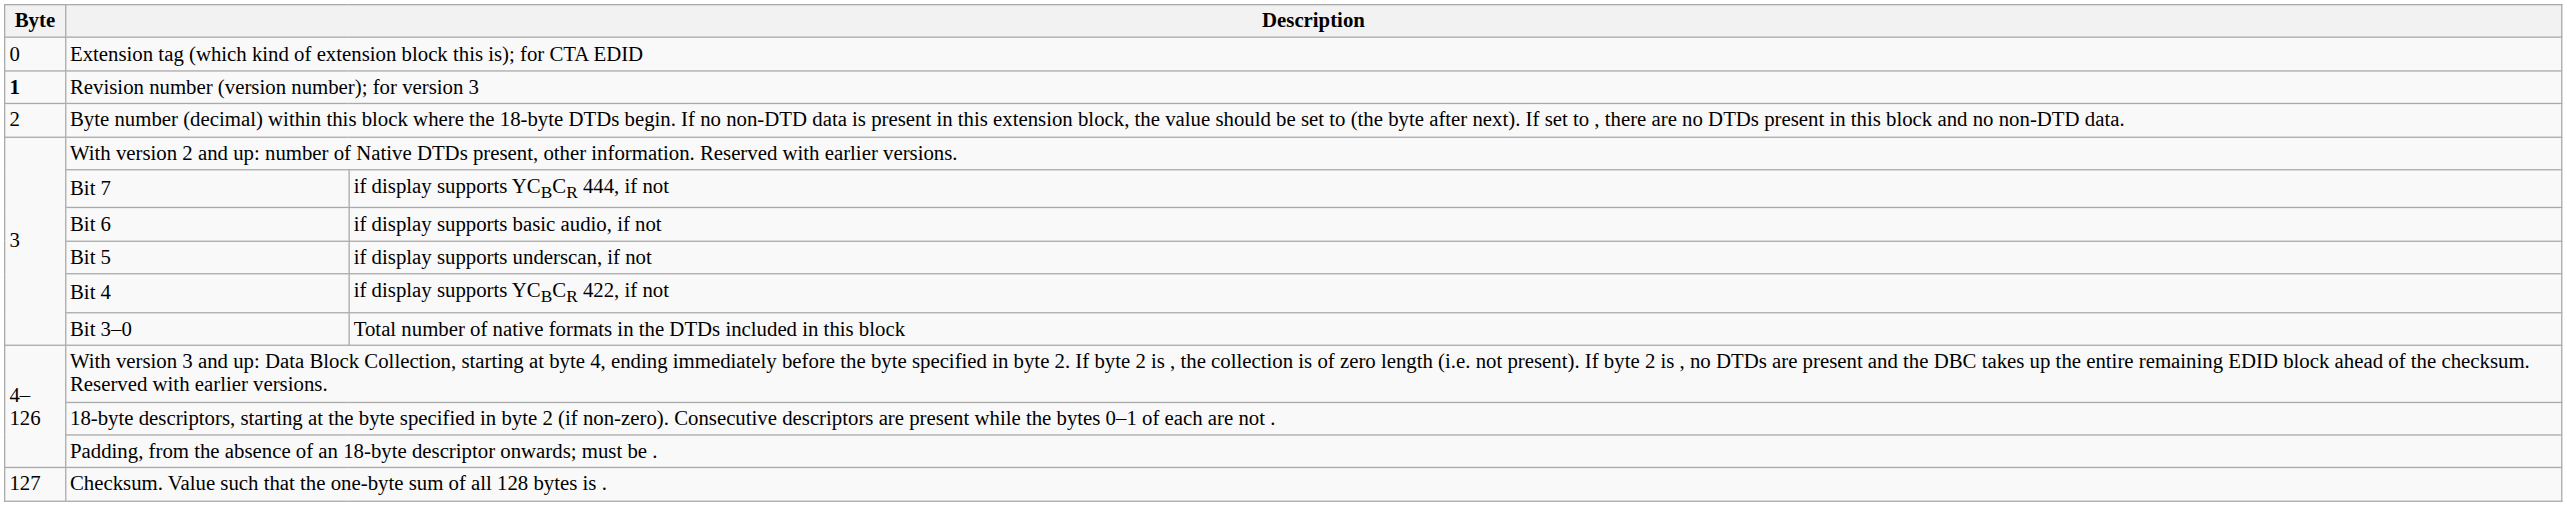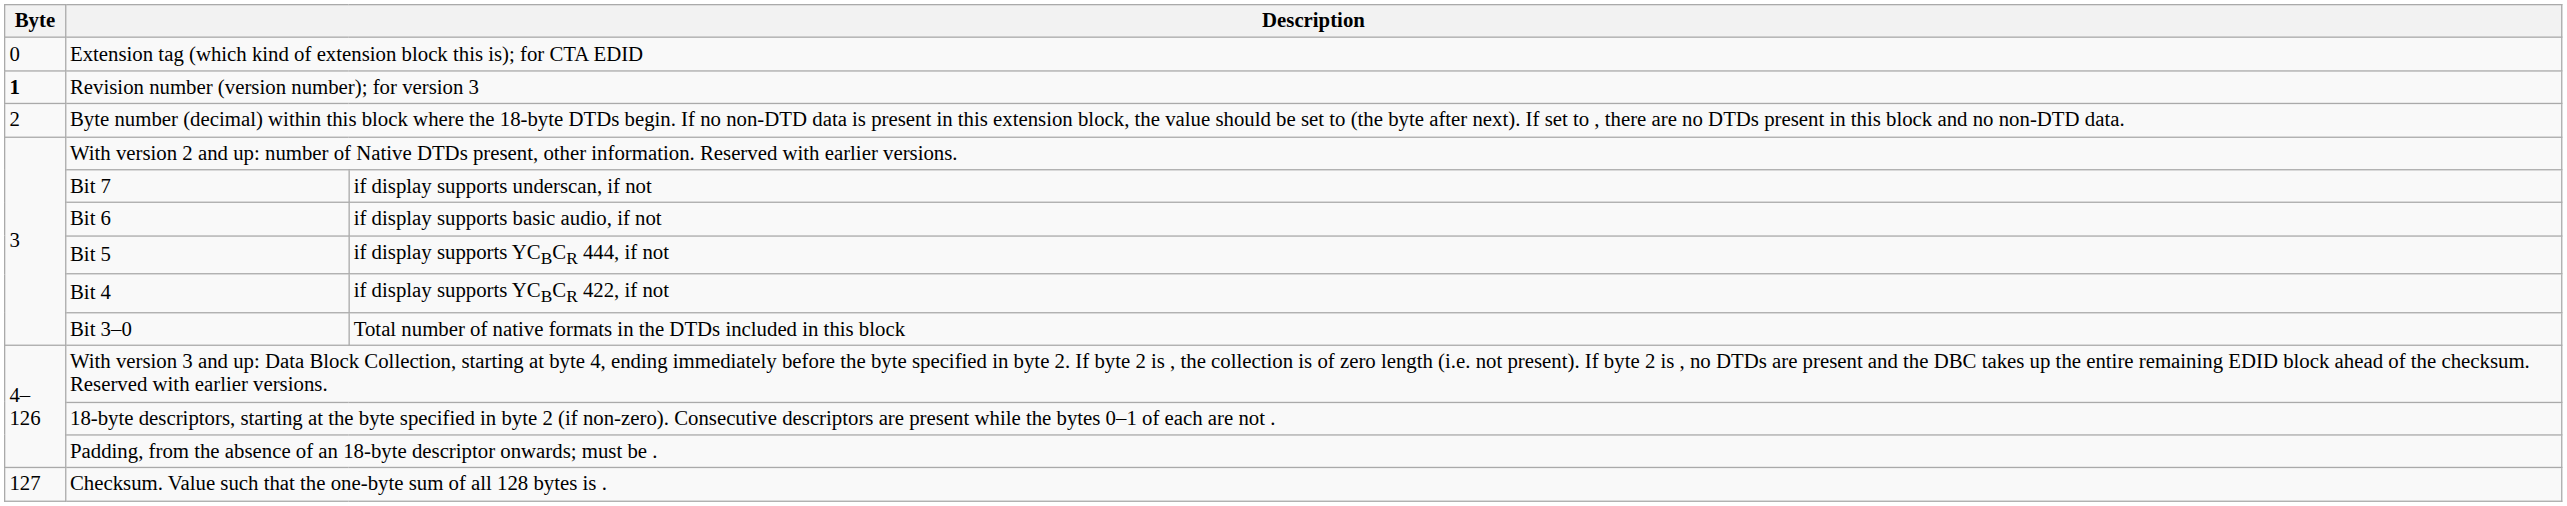Bit 7 | column 3: if display supports YCBCR 444, if not -> if display supports underscan, if not
Bit 5 | column 3: if display supports underscan, if not -> if display supports YCBCR 444, if not
